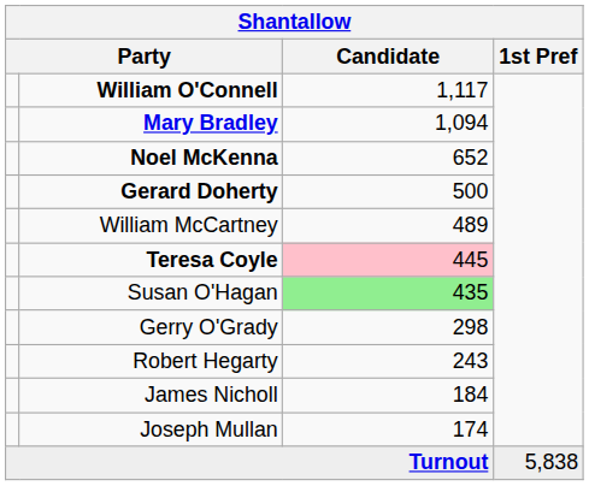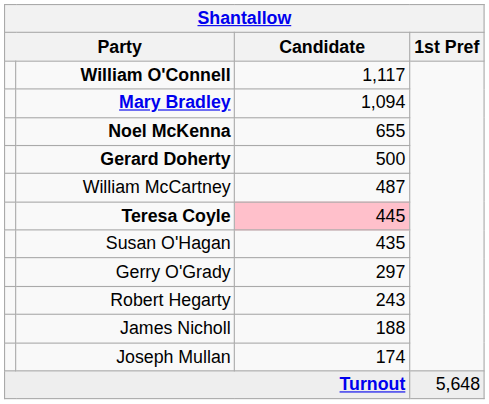Noel McKenna | Candidate: 652 -> 655
William McCartney | Candidate: 489 -> 487
Susan O'Hagan | Candidate: lightgreen background -> no background
Gerry O'Grady | Candidate: 298 -> 297
James Nicholl | Candidate: 184 -> 188
Turnout | 1st Pref: 5,838 -> 5,648
